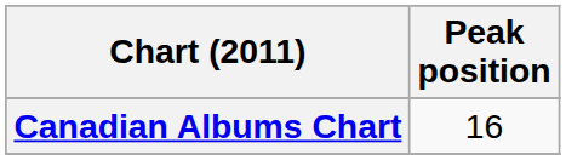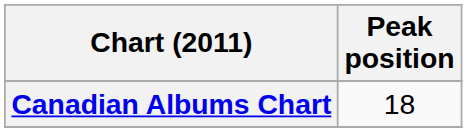Canadian Albums Chart | Peak position: 16 -> 18
